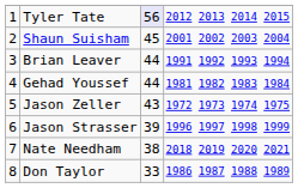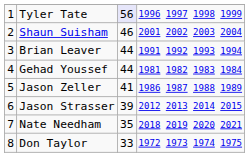Tyler Tate | column 4: 2012 2013 2014 2015 -> 1996 1997 1998 1999
Shaun Suisham | column 3: 45 -> 46
Jason Zeller | column 3: 43 -> 41
Jason Zeller | column 4: 1972 1973 1974 1975 -> 1986 1987 1988 1989
Jason Strasser | column 4: 1996 1997 1998 1999 -> 2012 2013 2014 2015
Nate Needham | column 3: 38 -> 35
Don Taylor | column 4: 1986 1987 1988 1989 -> 1972 1973 1974 1975
